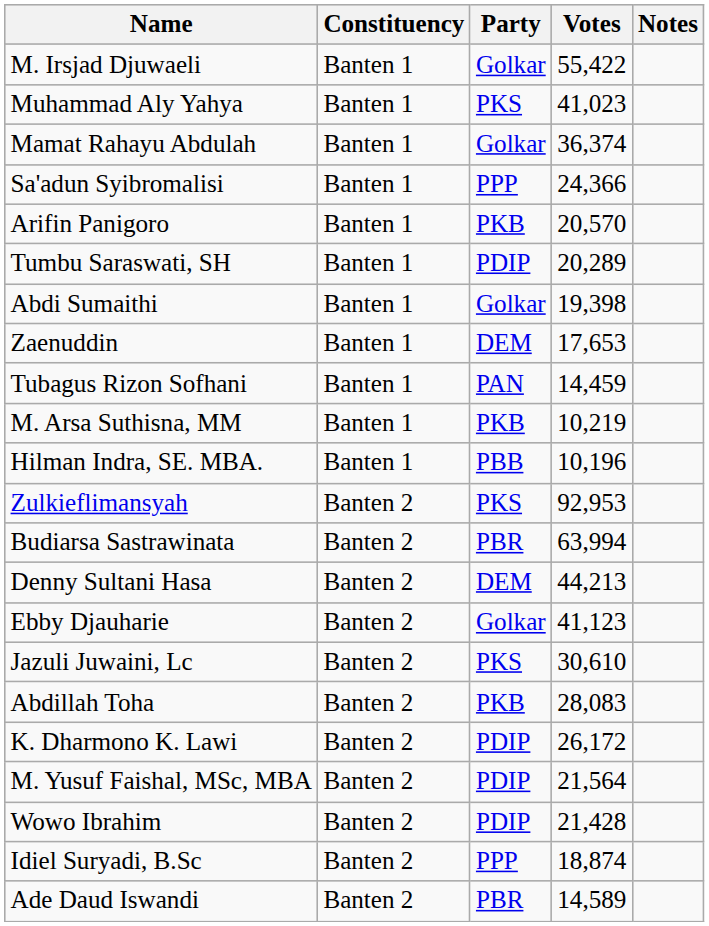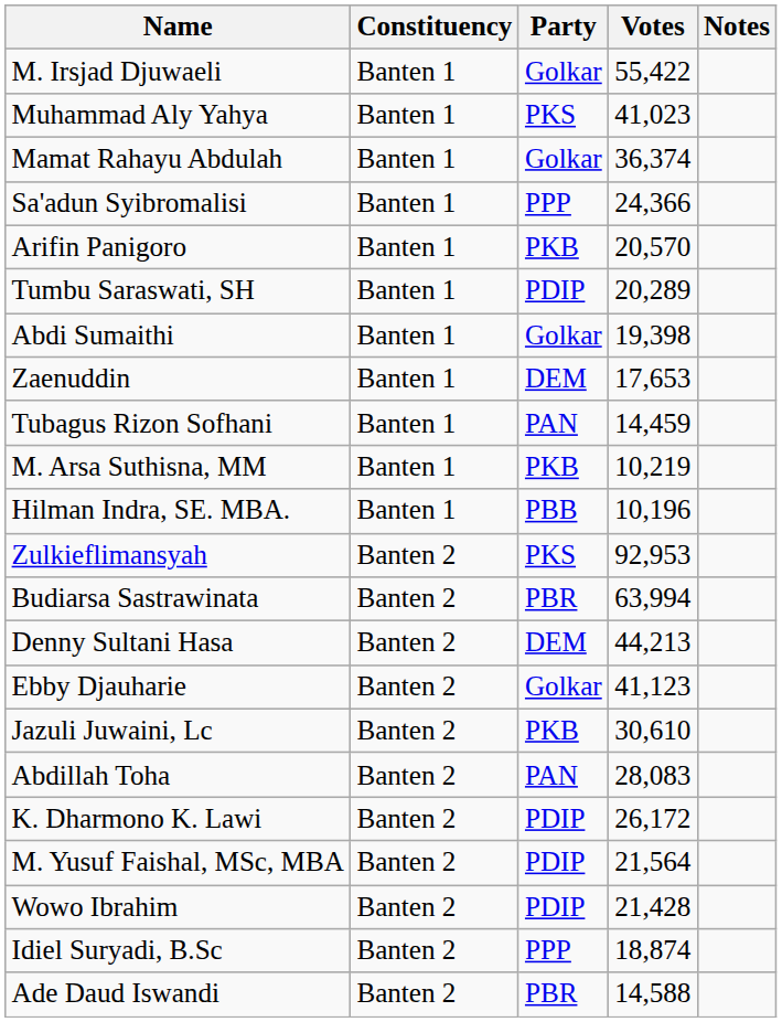Jazuli Juwaini, Lc | Party: PKS -> PKB
Abdillah Toha | Party: PKB -> PAN
Ade Daud Iswandi | Votes: 14,589 -> 14,588
